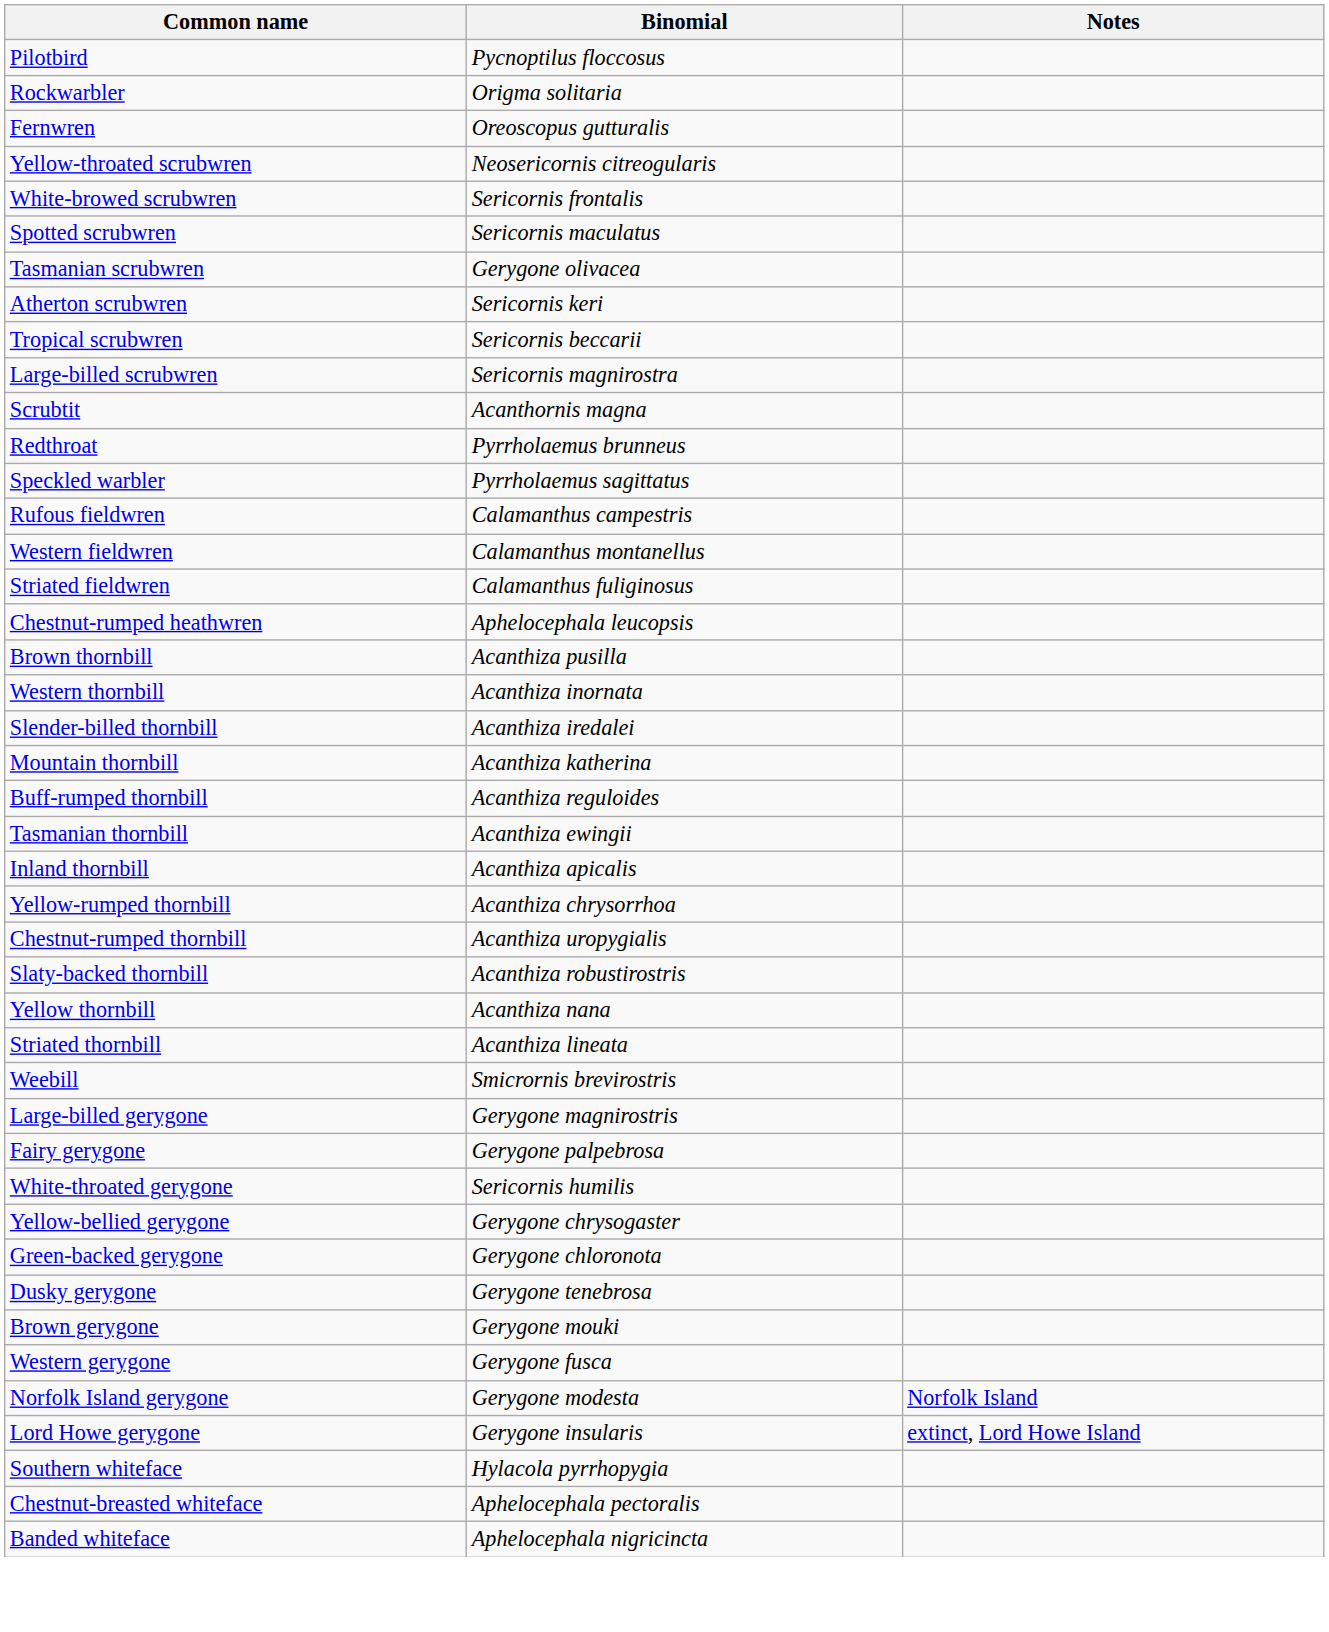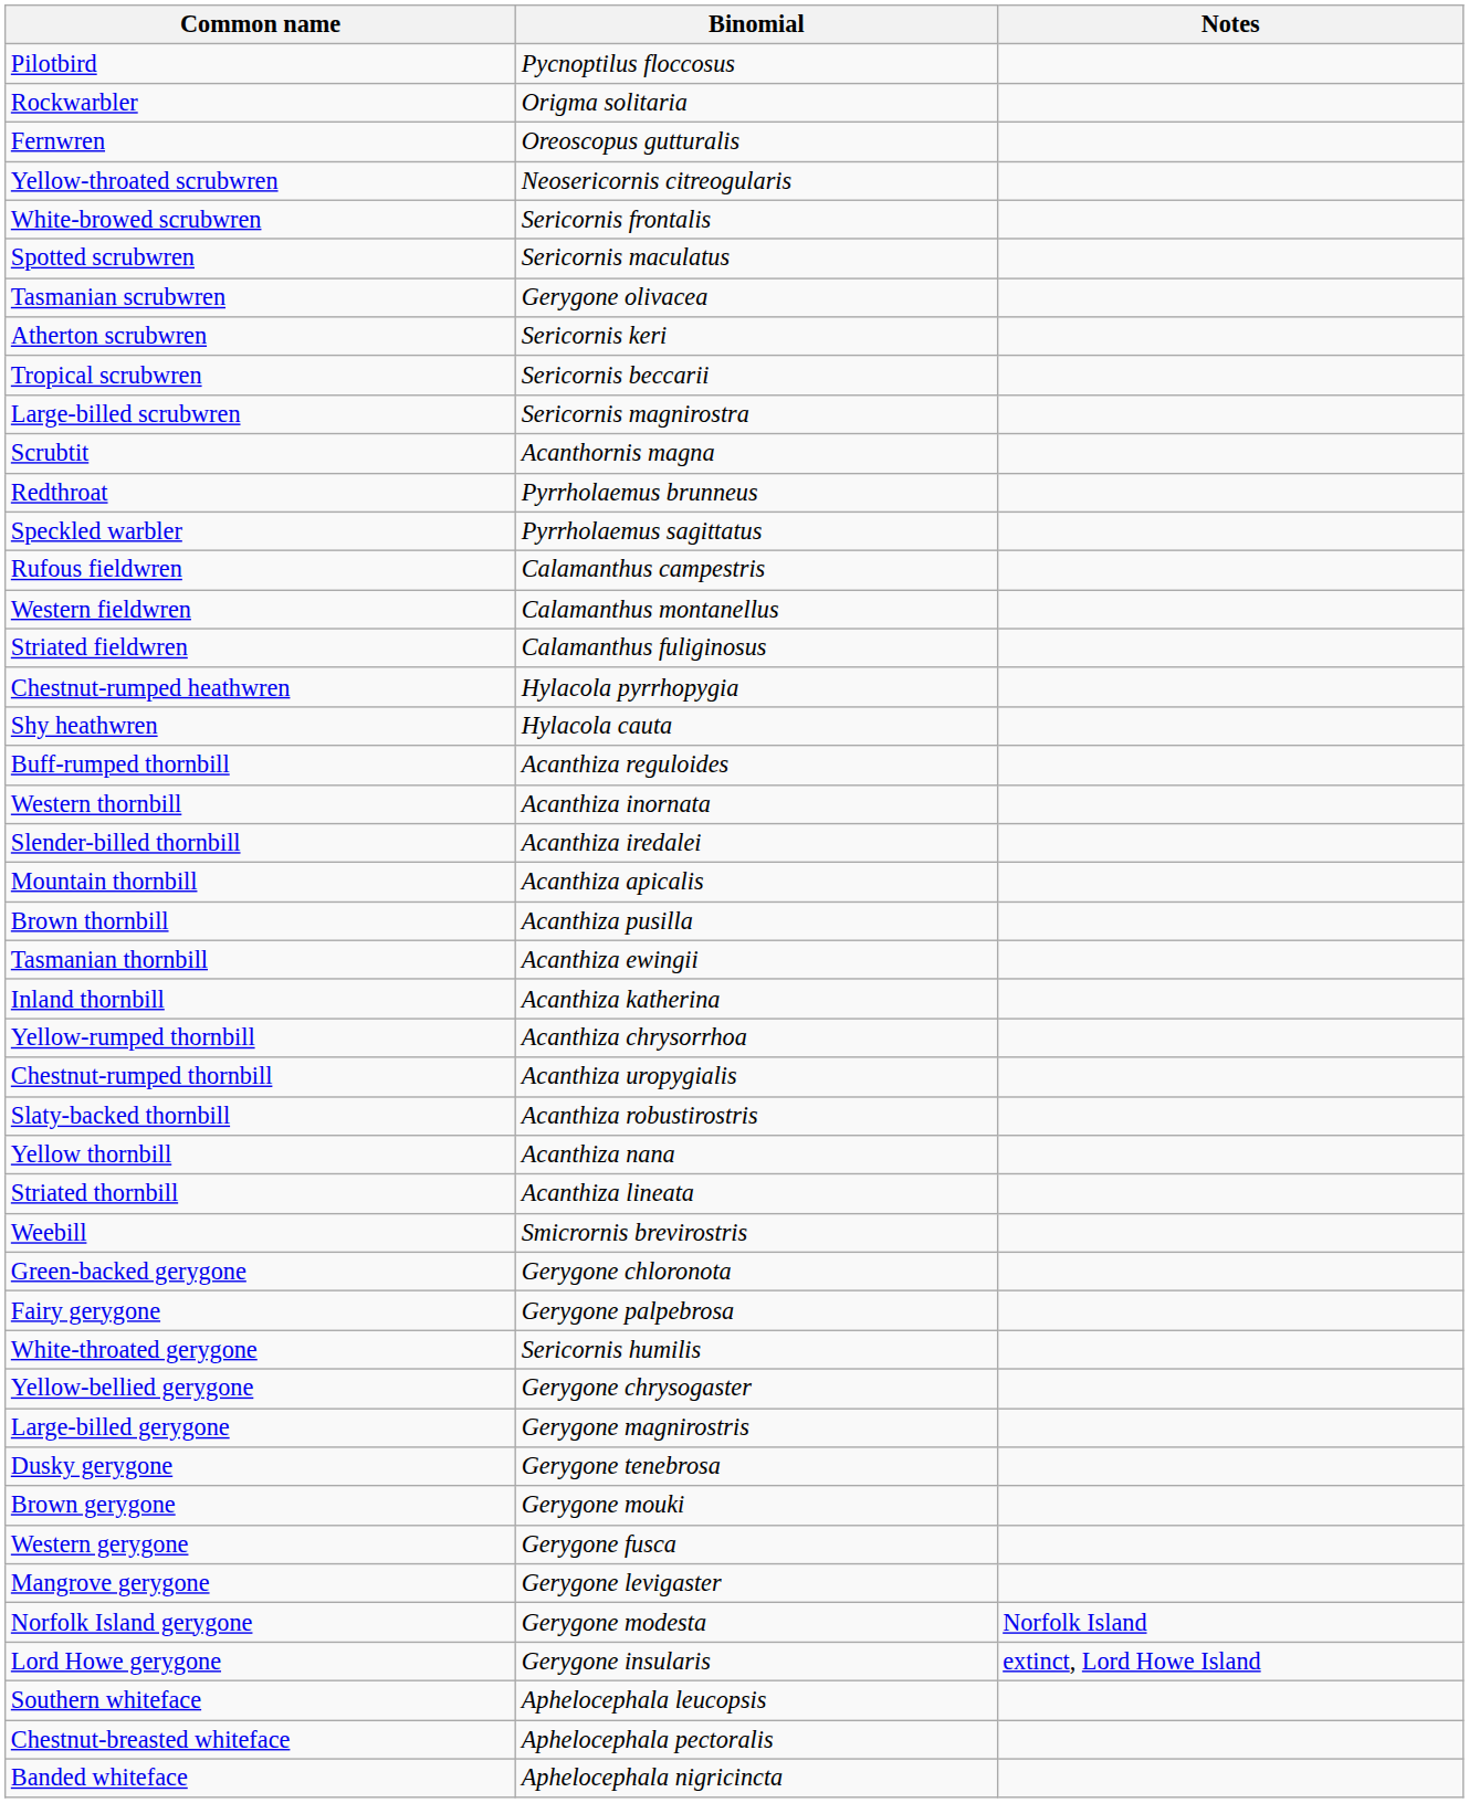Chestnut-rumped heathwren | Binomial: Aphelocephala leucopsis -> Hylacola pyrrhopygia
+ row: Shy heathwren | Hylacola cauta
rows swapped: Buff-rumped thornbill <-> Brown thornbill
Mountain thornbill | Binomial: Acanthiza katherina -> Acanthiza apicalis
Inland thornbill | Binomial: Acanthiza apicalis -> Acanthiza katherina
rows swapped: Green-backed gerygone <-> Large-billed gerygone
+ row: Mangrove gerygone | Gerygone levigaster
Southern whiteface | Binomial: Hylacola pyrrhopygia -> Aphelocephala leucopsis
